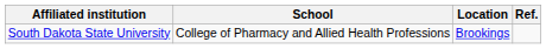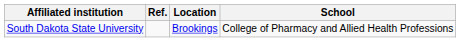columns swapped: School <-> Ref.
